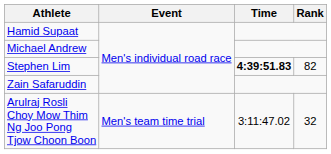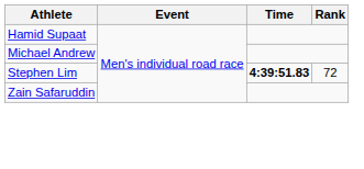Stephen Lim | Rank: 82 -> 72
- row: Arulraj Rosli Choy Mow Thim Ng Joo Pong Tjow Choon Boon | Men's team time trial | 3:11:47.02 | 32
